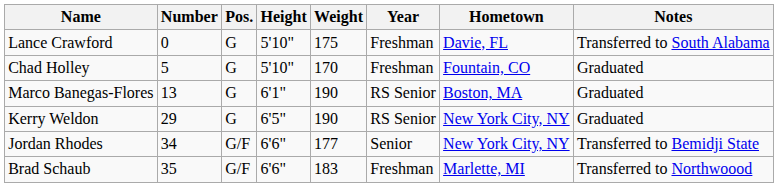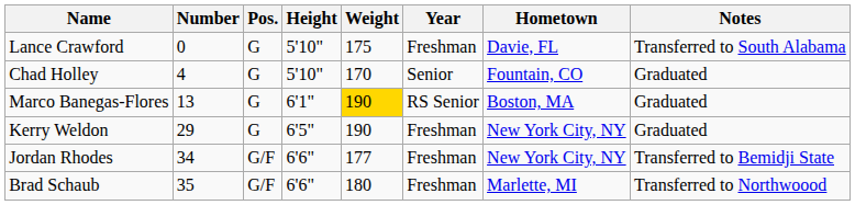Chad Holley | Number: 5 -> 4
Chad Holley | Year: Freshman -> Senior
Marco Banegas-Flores | Weight: no background -> gold background
Kerry Weldon | Year: RS Senior -> Freshman
Jordan Rhodes | Year: Senior -> Freshman
Brad Schaub | Weight: 183 -> 180
